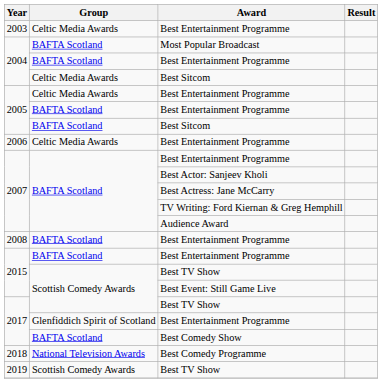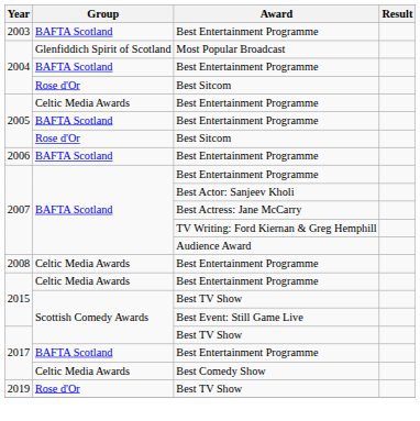2003 / Best Entertainment Programme | Group: Celtic Media Awards -> BAFTA Scotland
Most Popular Broadcast | Group: BAFTA Scotland -> Glenfiddich Spirit of Scotland
2004 / Best Sitcom | Group: Celtic Media Awards -> Rose d'Or
2005 / Best Sitcom | Group: BAFTA Scotland -> Rose d'Or
2006 / Best Entertainment Programme | Group: Celtic Media Awards -> BAFTA Scotland
2008 / Best Entertainment Programme | Group: BAFTA Scotland -> Celtic Media Awards
2015 / Best Entertainment Programme | Group: BAFTA Scotland -> Celtic Media Awards
2017 / Best Entertainment Programme | Group: Glenfiddich Spirit of Scotland -> BAFTA Scotland
Best Comedy Show | Group: BAFTA Scotland -> Celtic Media Awards
- row: 2018 | National Television Awards | Best Comedy Programme
2019 / Best TV Show | Group: Scottish Comedy Awards -> Rose d'Or
